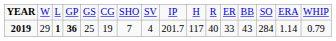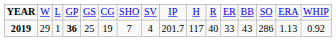2019 | column 3: bold -> normal
2019 | column 14: 284 -> 286
2019 | column 15: 1.14 -> 1.13
2019 | column 16: 0.79 -> 0.92
